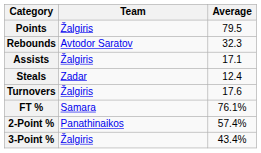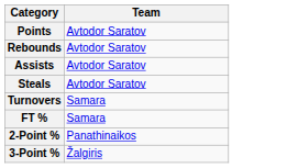- column: Average | 79.5 | 32.3 | 17.1 | 12.4 | 17.6 | 76.1% | 57.4% | 43.4%
Points | Team: Žalgiris -> Avtodor Saratov
Assists | Team: Žalgiris -> Avtodor Saratov
Steals | Team: Zadar -> Avtodor Saratov
Turnovers | Team: Žalgiris -> Samara
